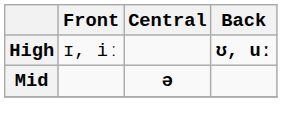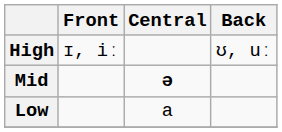High | Back: bold -> normal
+ row: Low | a
